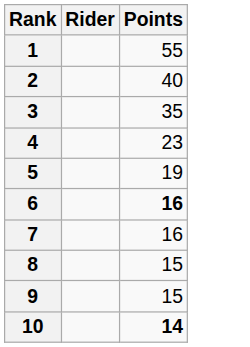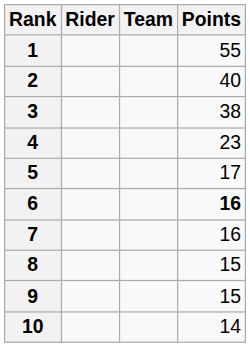+ column: Team
3 | Points: 35 -> 38
5 | Points: 19 -> 17
10 | Points: bold -> normal
